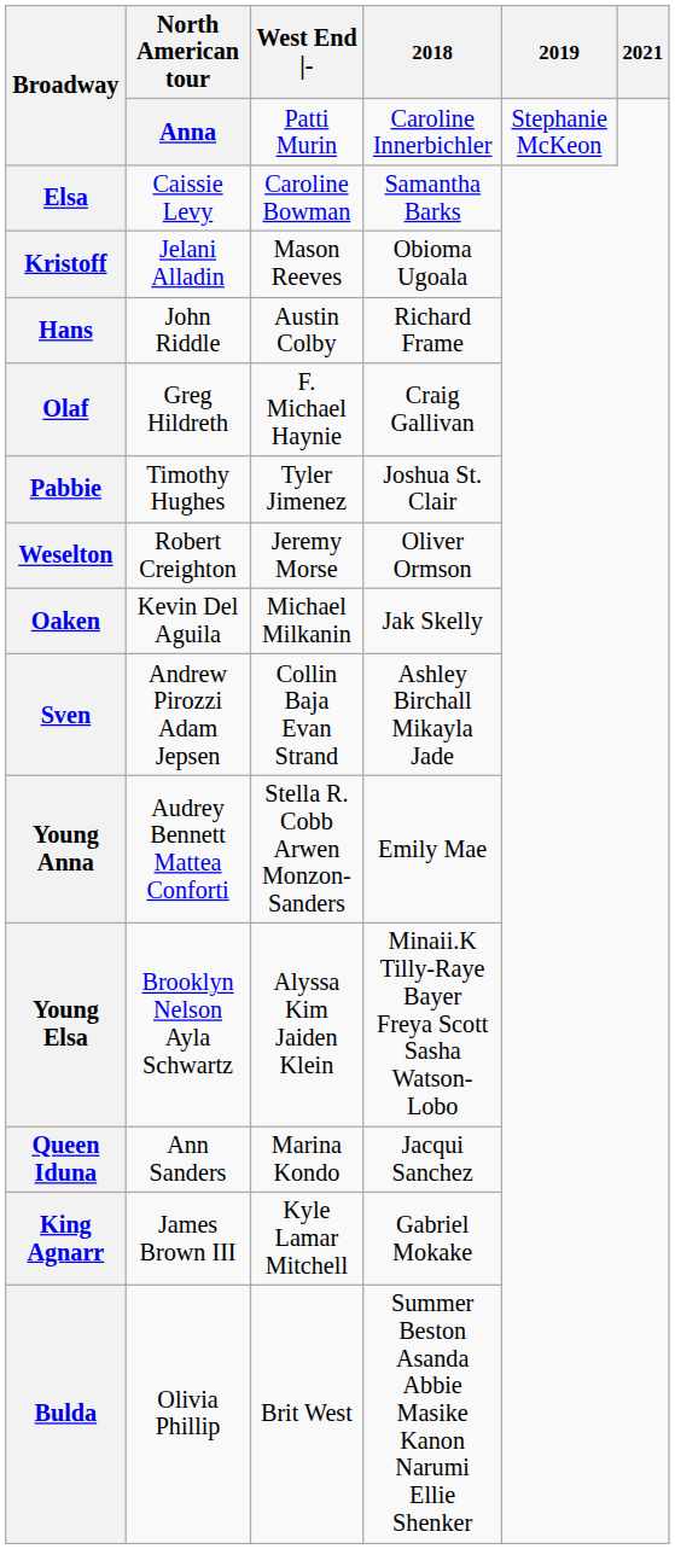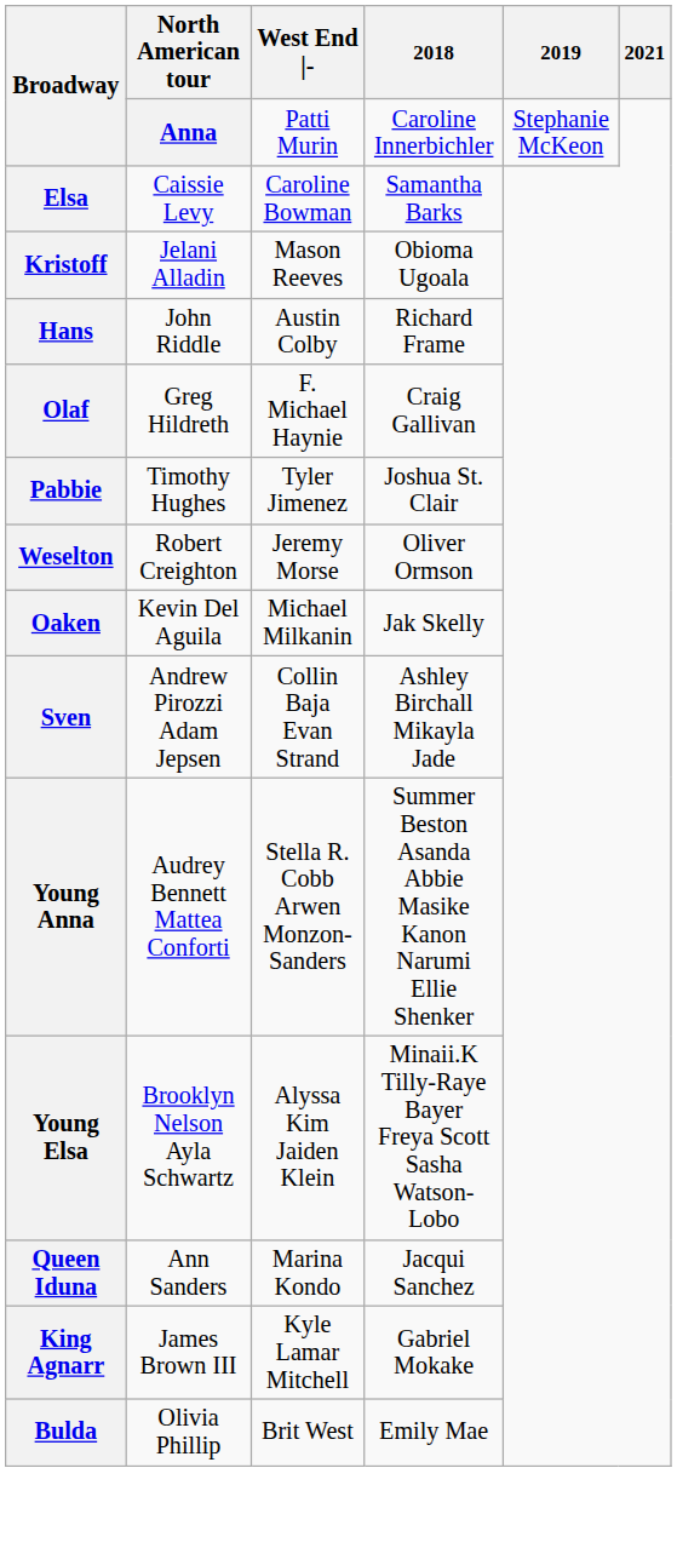Young Anna | West End |-: Emily Mae -> Summer Beston Asanda Abbie Masike Kanon Narumi Ellie Shenker
Bulda | West End |-: Summer Beston Asanda Abbie Masike Kanon Narumi Ellie Shenker -> Emily Mae
